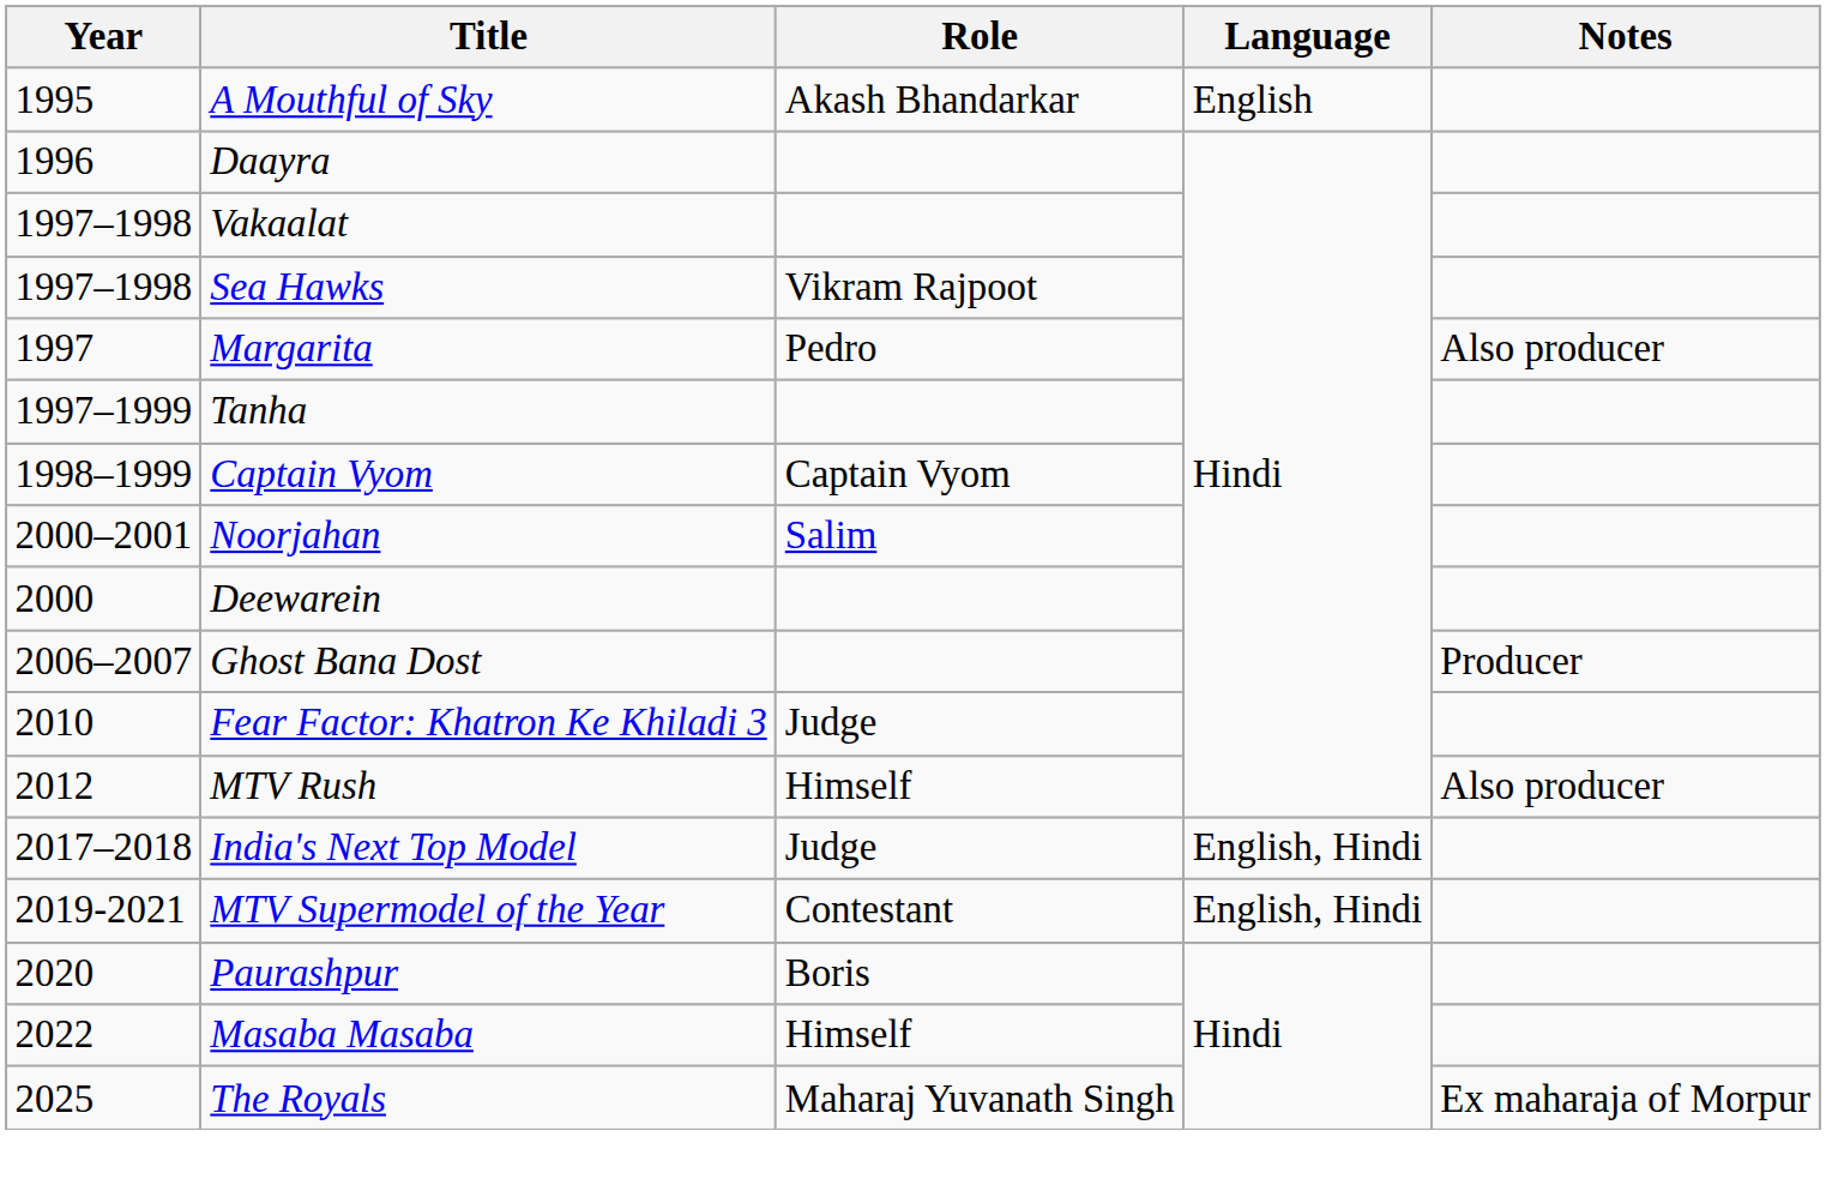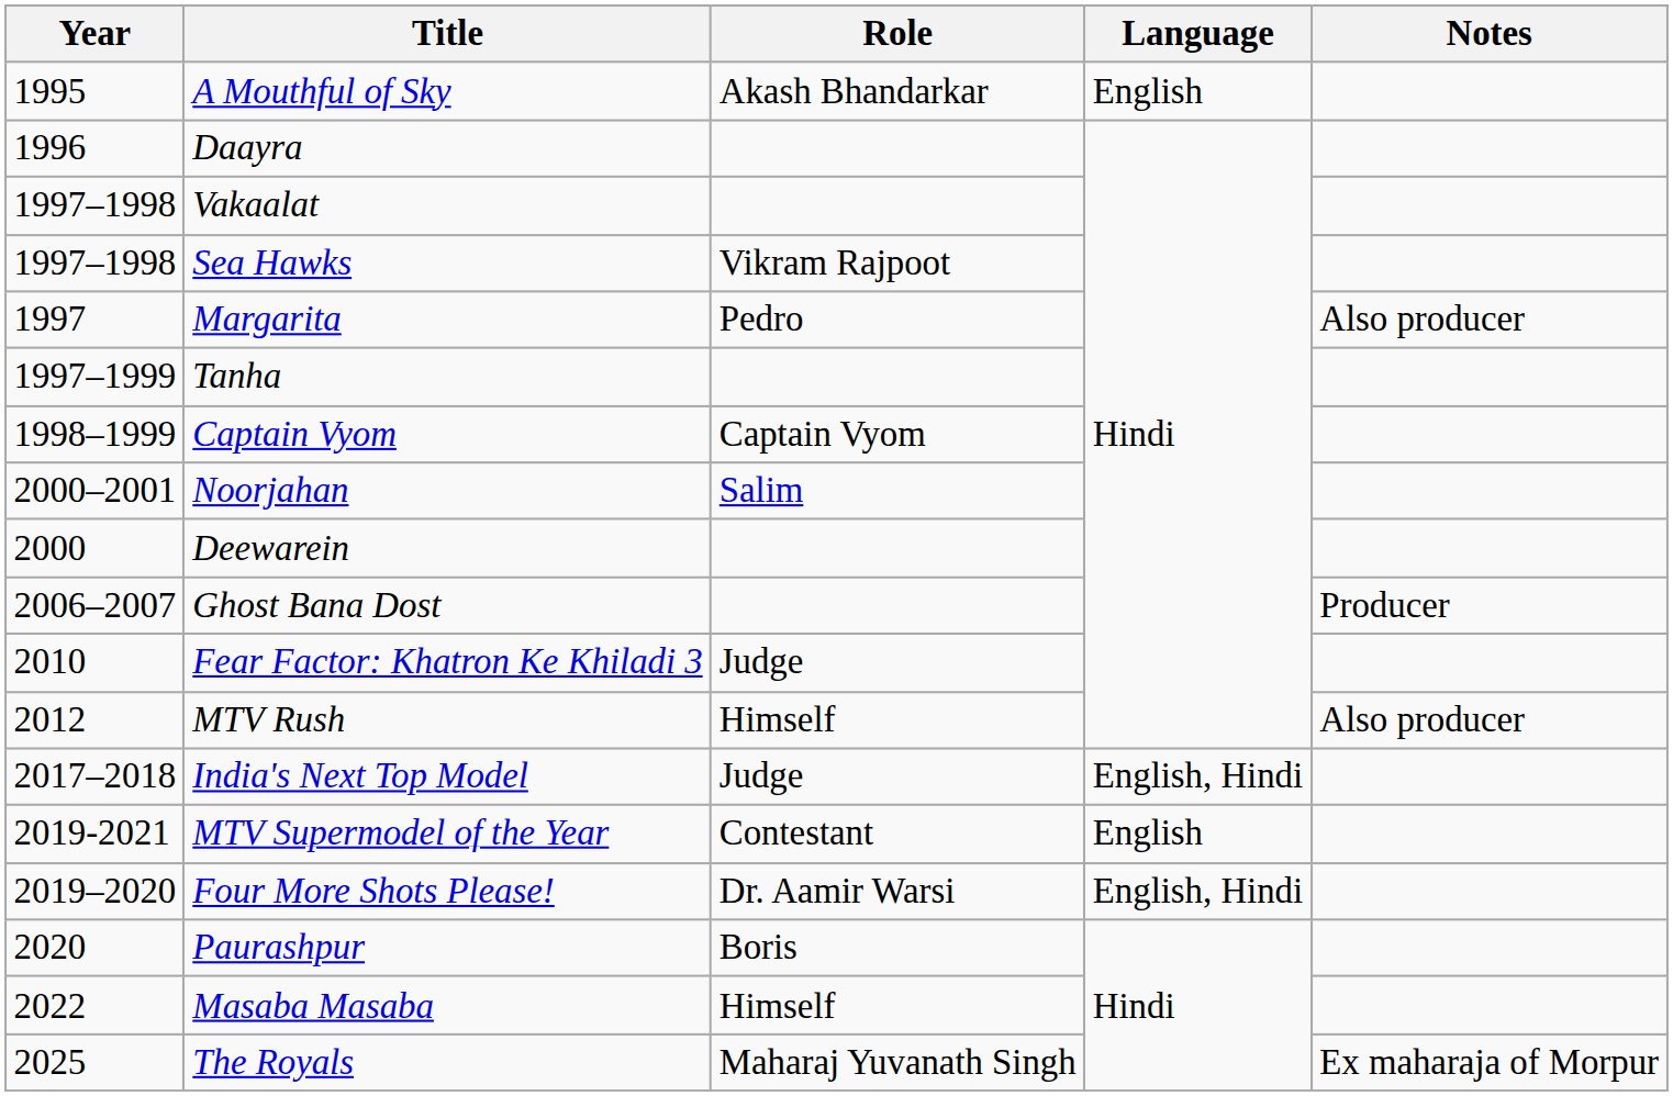MTV Supermodel of the Year | Language: English, Hindi -> English
+ row: 2019–2020 | Four More Shots Please! | Dr. Aamir Warsi | English, Hindi
